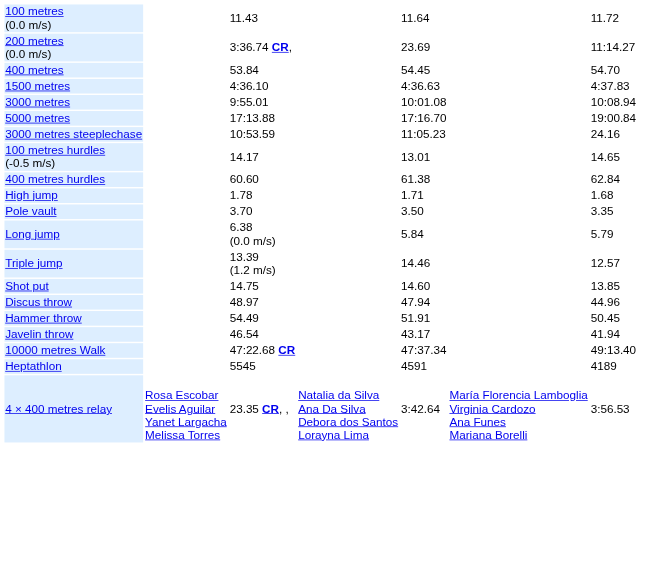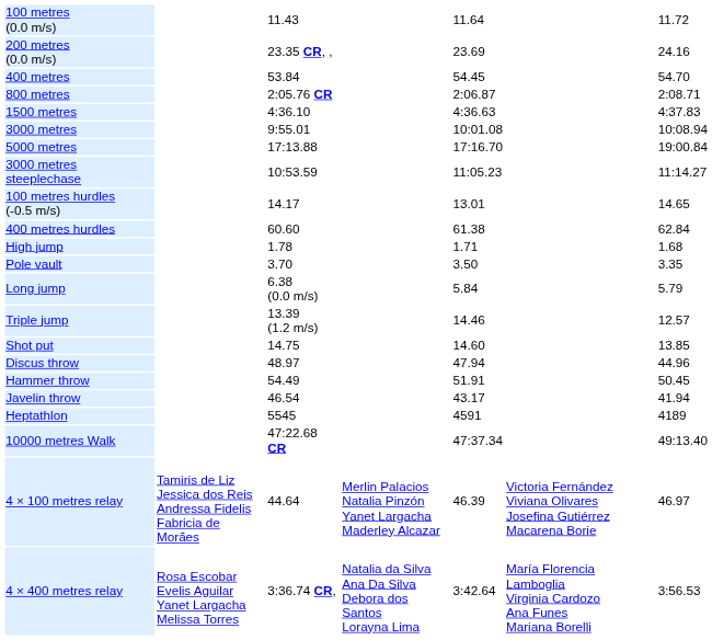200 metres (0.0 m/s) | column 3: 3:36.74 CR, -> 23.35 CR, ,
200 metres (0.0 m/s) | column 7: 11:14.27 -> 24.16
+ row: 800 metres | 2:05.76 CR | 2:06.87 | 2:08.71
3000 metres steeplechase | column 7: 24.16 -> 11:14.27
rows swapped: Heptathlon <-> 10000 metres Walk
+ row: 4 × 100 metres relay | Tamiris de Liz Jessica dos Reis Andressa Fidelis Fabricia de Morães | 44.64 | Merlin Palacios Natalia Pinzón Yanet Largacha Maderley Alcazar | 46.39 | Victoria Fernández Viviana Olivares Josefina Gutiérrez Macarena Borie | 46.97
4 × 400 metres relay | column 3: 23.35 CR, , -> 3:36.74 CR,
